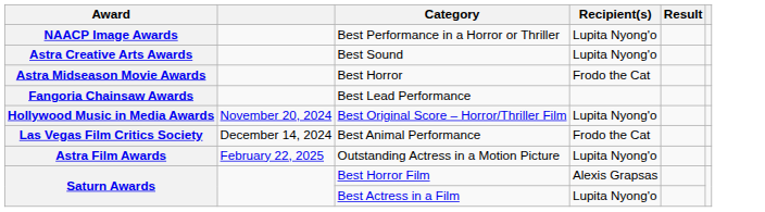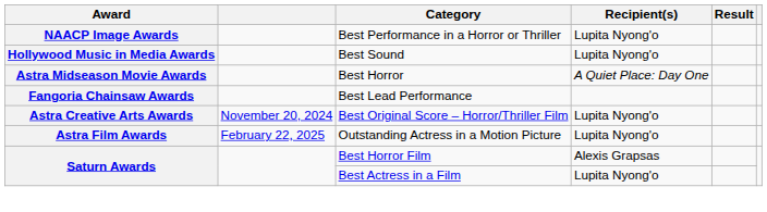Best Sound | Award: Astra Creative Arts Awards -> Hollywood Music in Media Awards
Best Horror | Recipient(s): Frodo the Cat -> A Quiet Place: Day One
Best Original Score – Horror/Thriller Film | Award: Hollywood Music in Media Awards -> Astra Creative Arts Awards
- row: Las Vegas Film Critics Society | December 14, 2024 | Best Animal Performance | Frodo the Cat
